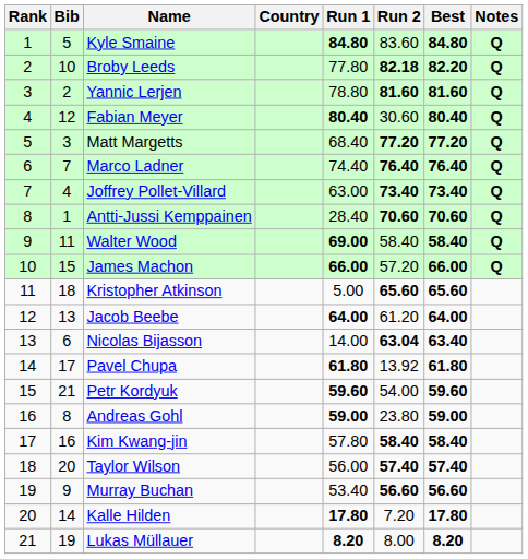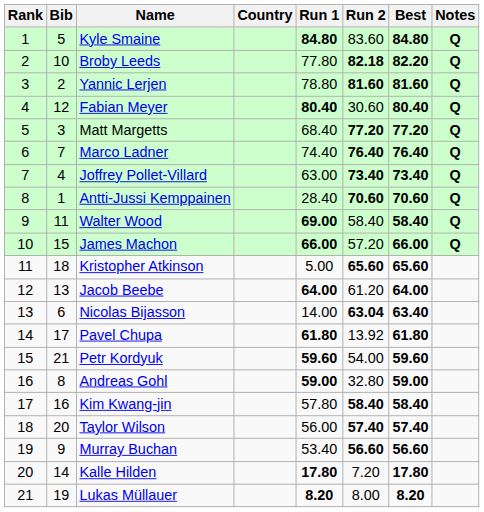Andreas Gohl | Run 2: 23.80 -> 32.80
